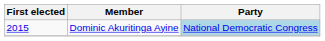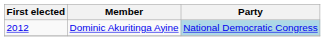Dominic Akuritinga Ayine | First elected: 2015 -> 2012
